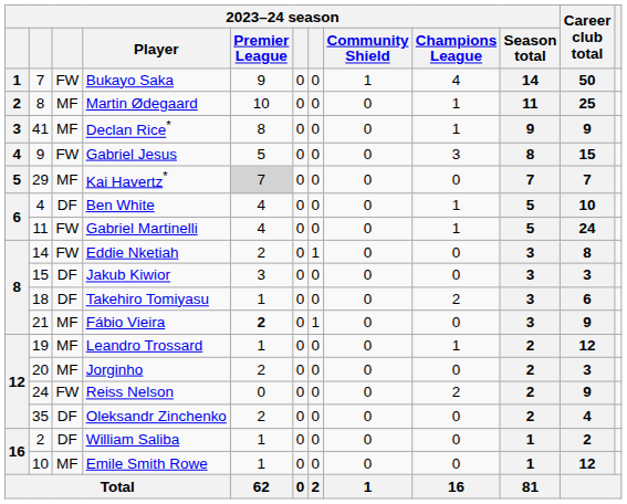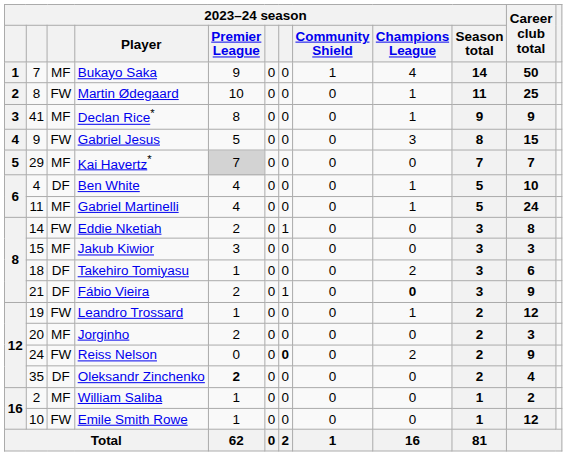Bukayo Saka | column 3: FW -> MF
Martin Ødegaard | column 3: MF -> FW
Gabriel Martinelli | column 3: FW -> MF
Jakub Kiwior | column 3: DF -> MF
Fábio Vieira | column 3: MF -> DF
Fábio Vieira | 2023–24 season / Premier League: bold -> normal
Fábio Vieira | 2023–24 season / Champions League: normal -> bold
Leandro Trossard | column 3: MF -> FW
Reiss Nelson | column 7: normal -> bold
Oleksandr Zinchenko | 2023–24 season / Premier League: normal -> bold
William Saliba | column 3: DF -> MF
Emile Smith Rowe | column 3: MF -> FW
